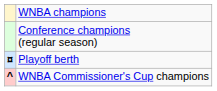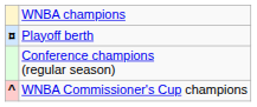rows swapped: Conference champions (regular season) <-> Playoff berth
